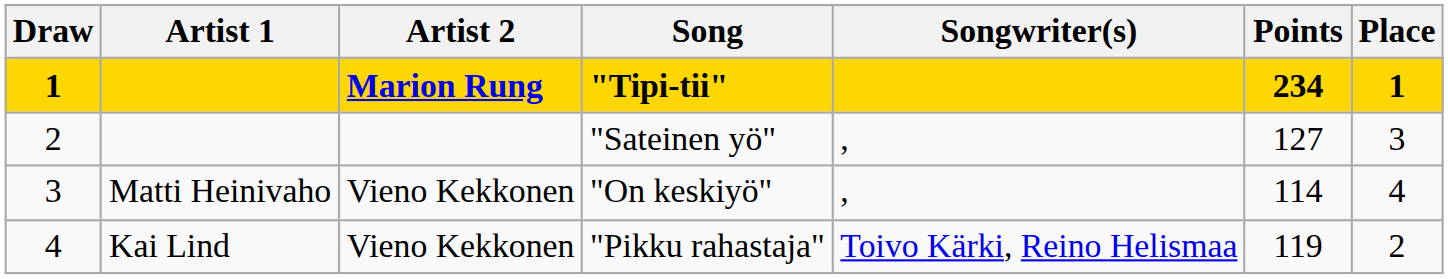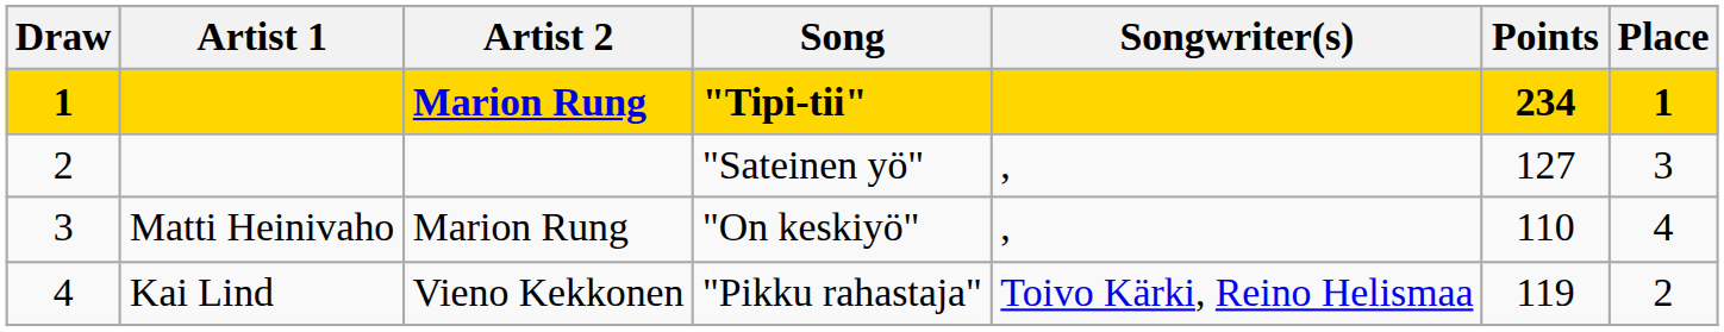"On keskiyö" | Artist 2: Vieno Kekkonen -> Marion Rung
"On keskiyö" | Points: 114 -> 110
